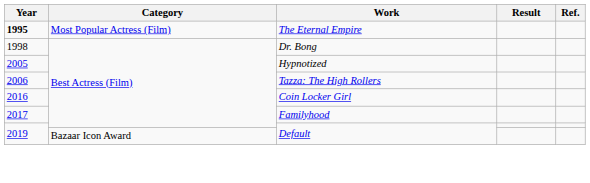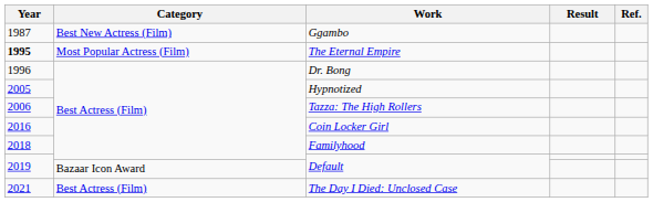+ row: 1987 | Best New Actress (Film) | Ggambo
Dr. Bong | Year: 1998 -> 1996
Familyhood | Year: 2017 -> 2018
+ row: 2021 | Best Actress (Film) | The Day I Died: Unclosed Case
